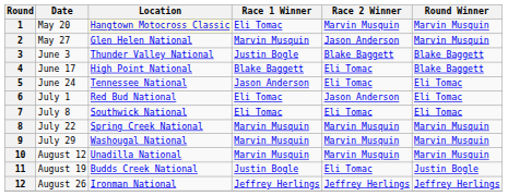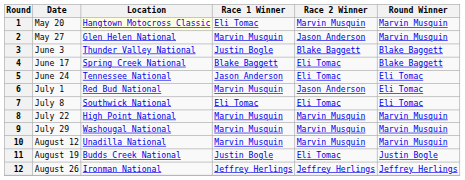4 | Location: High Point National -> Spring Creek National
6 | Race 1 Winner: Eli Tomac -> Marvin Musquin
8 | Location: Spring Creek National -> High Point National
